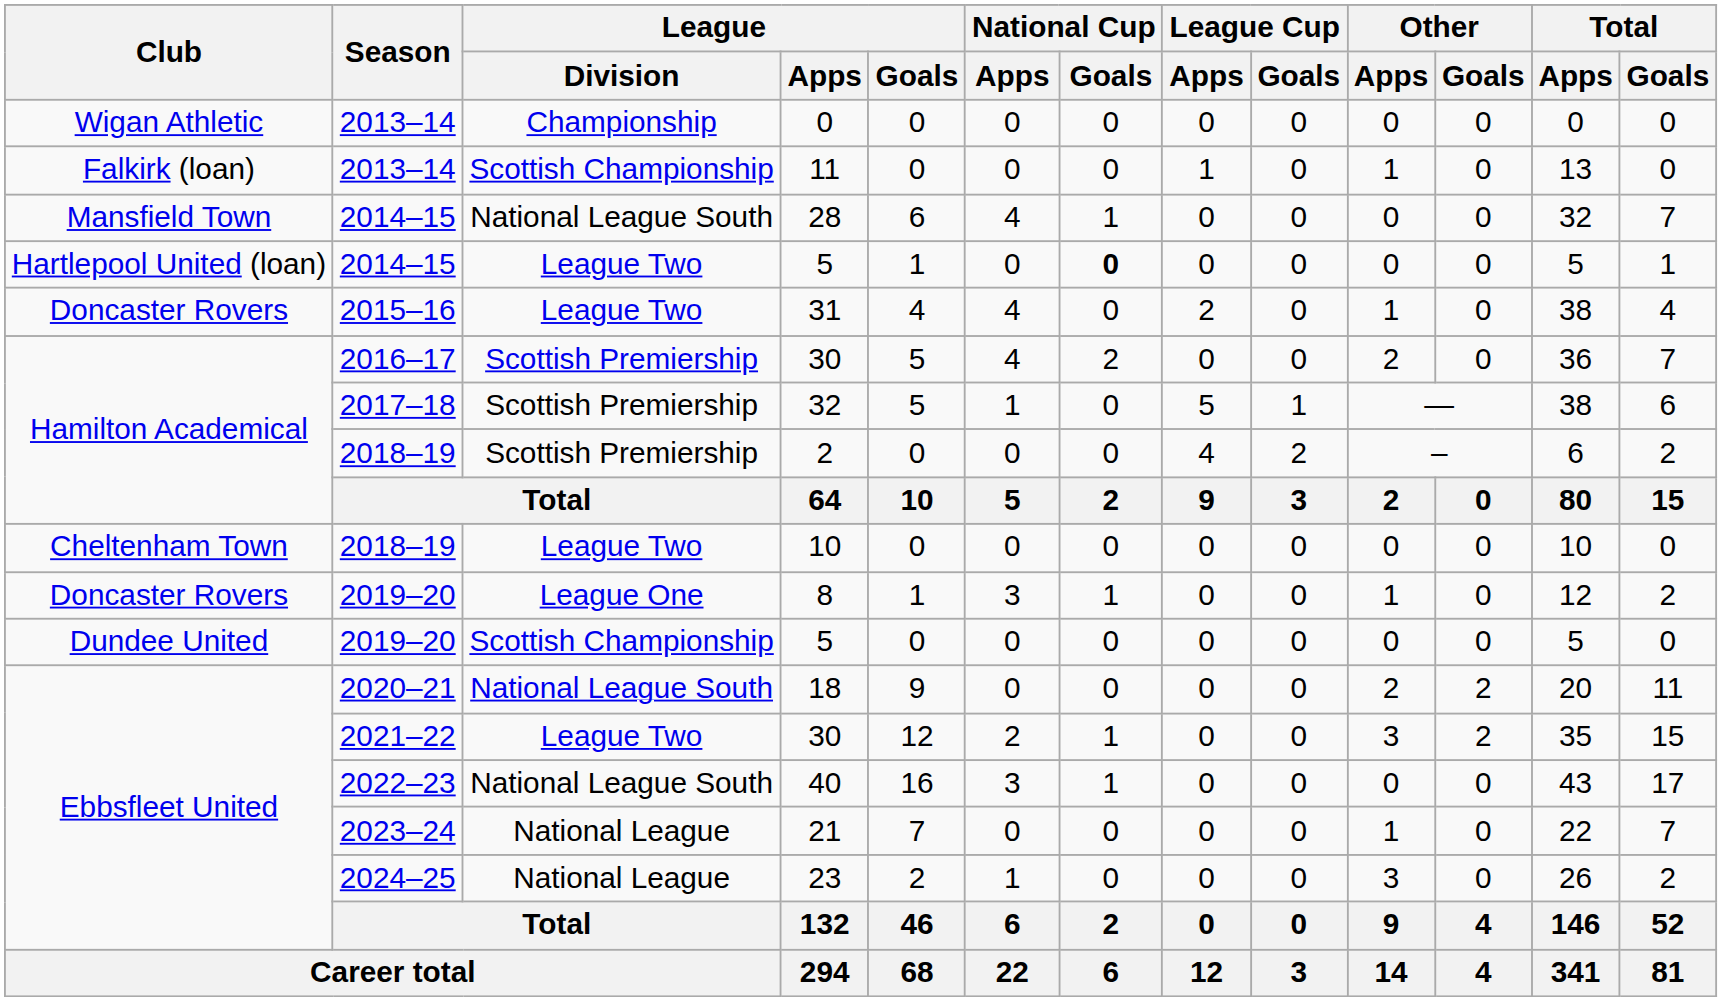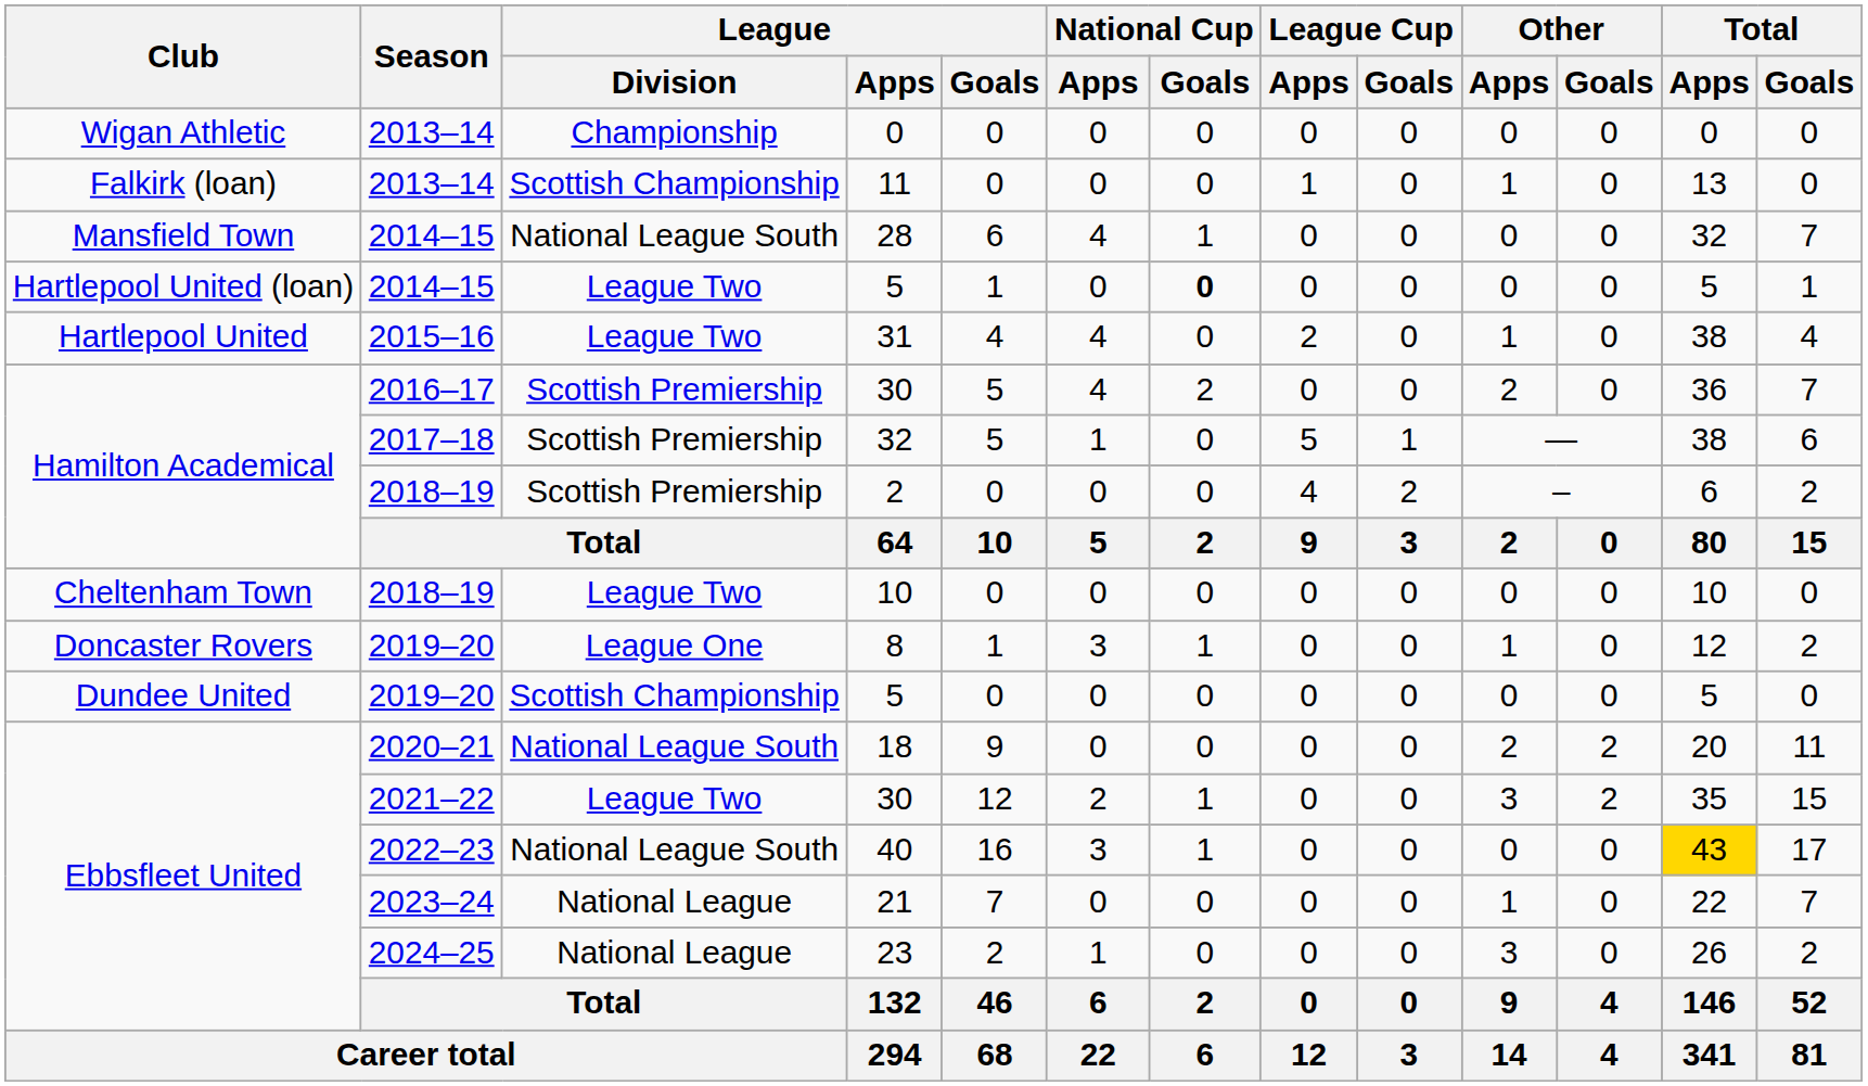31 | Club: Doncaster Rovers -> Hartlepool United
40 | Total / Apps: no background -> gold background
